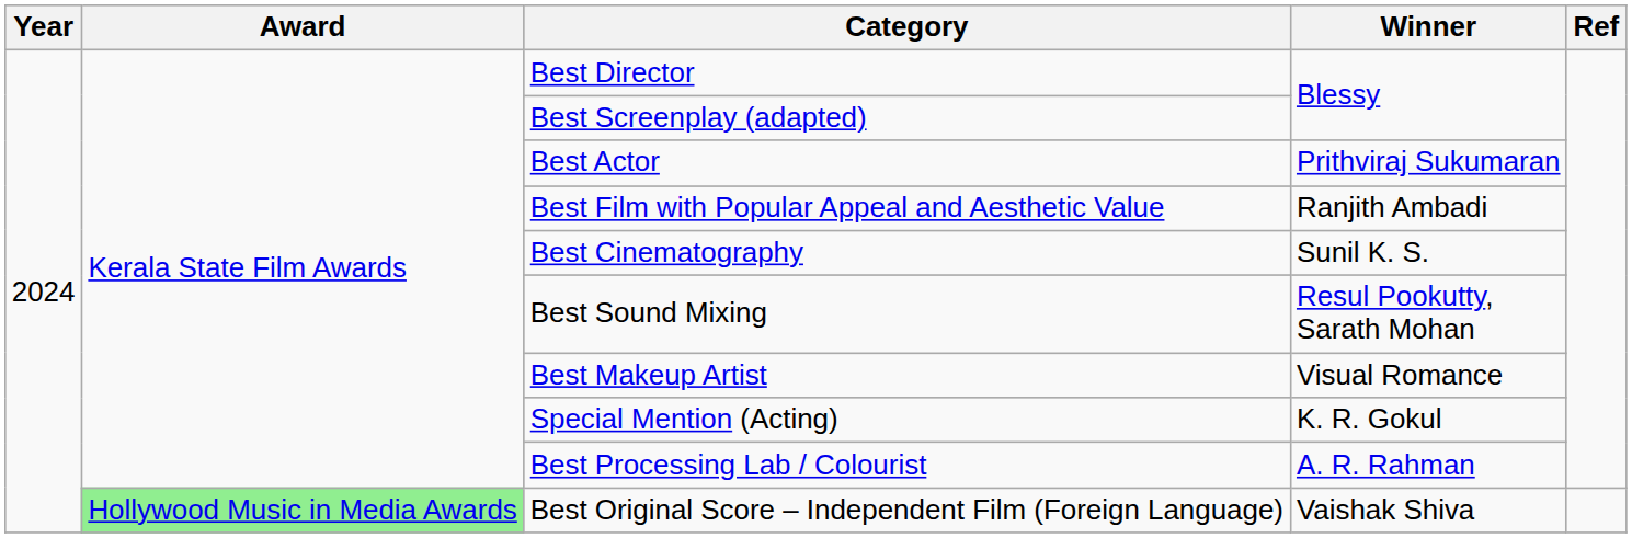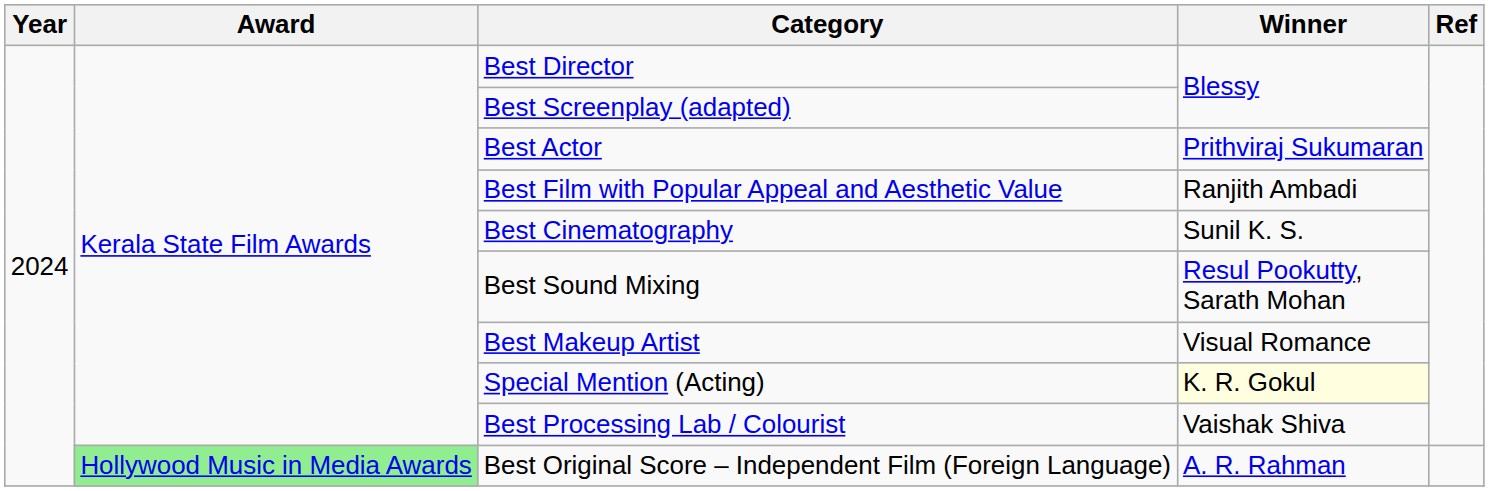Special Mention (Acting) | Winner: no background -> lightyellow background
Best Processing Lab / Colourist | Winner: A. R. Rahman -> Vaishak Shiva
Best Original Score – Independent Film (Foreign Language) | Winner: Vaishak Shiva -> A. R. Rahman
